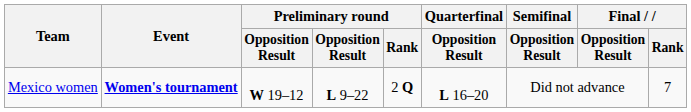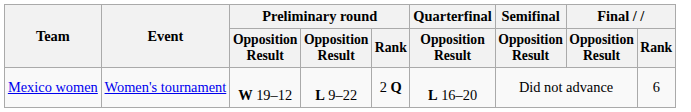Mexico women | Event: bold -> normal
Mexico women | Final / Rank: 7 -> 6
